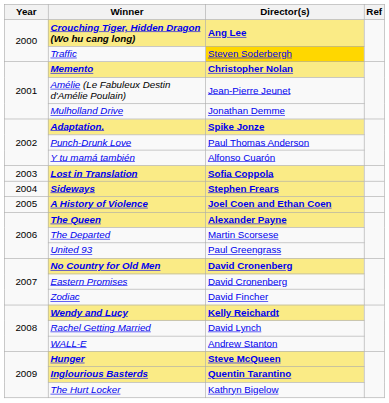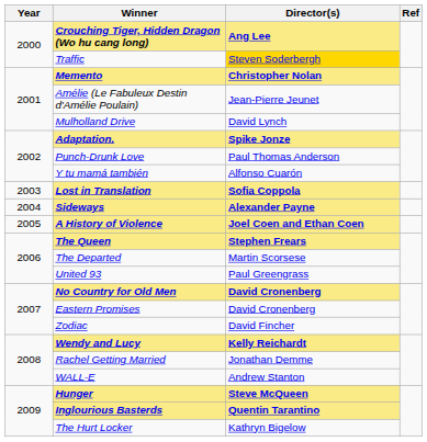Mulholland Drive | Director(s): Jonathan Demme -> David Lynch
Sideways | Director(s): Stephen Frears -> Alexander Payne
The Queen | Director(s): Alexander Payne -> Stephen Frears
Rachel Getting Married | Director(s): David Lynch -> Jonathan Demme
